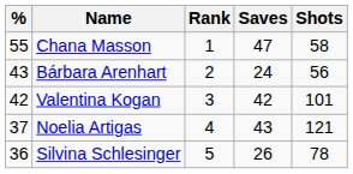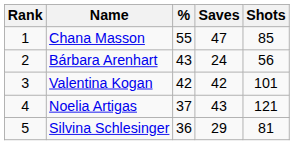columns swapped: Rank <-> %
Chana Masson | Shots: 58 -> 85
Silvina Schlesinger | Saves: 26 -> 29
Silvina Schlesinger | Shots: 78 -> 81
